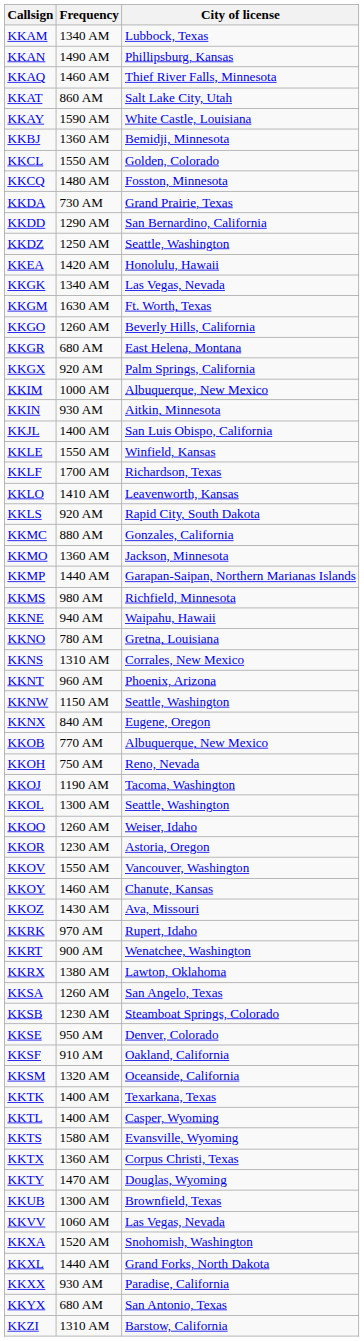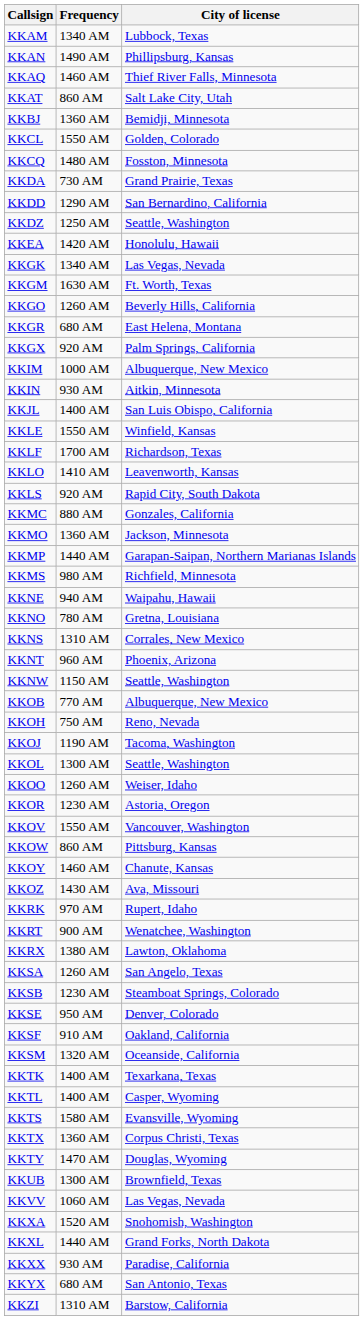- row: KKAY | 1590 AM | White Castle, Louisiana
- row: KKNX | 840 AM | Eugene, Oregon
+ row: KKOW | 860 AM | Pittsburg, Kansas
